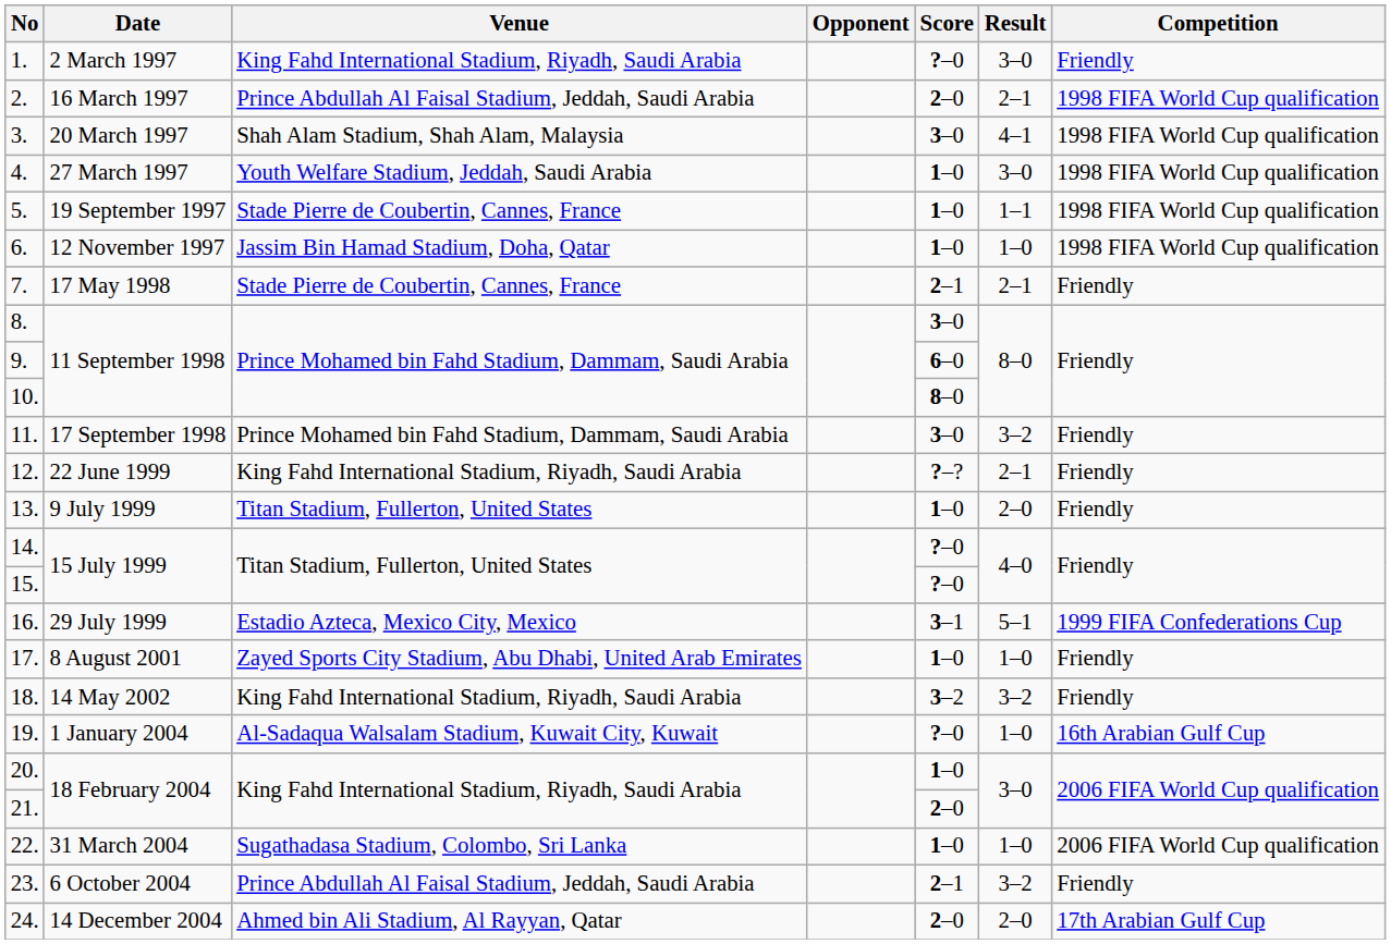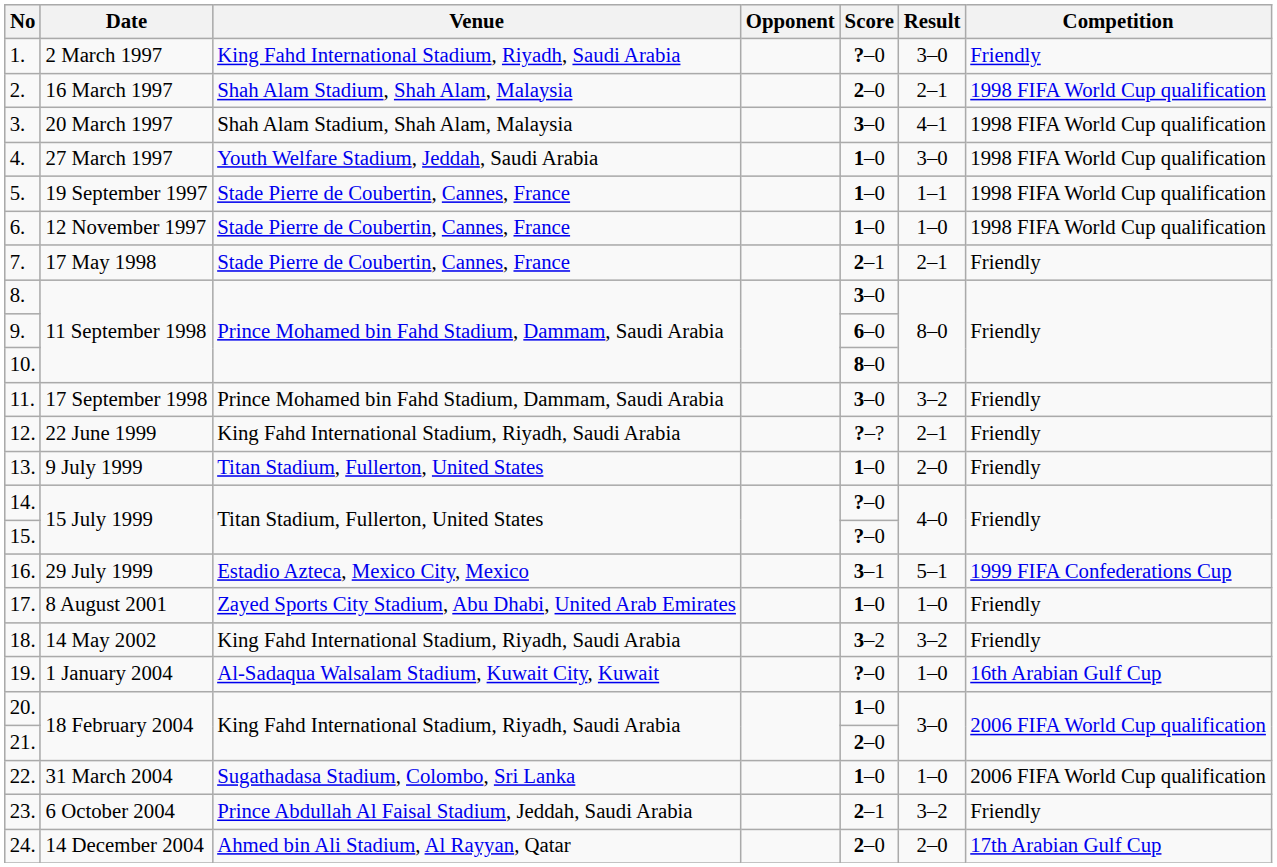2. | Venue: Prince Abdullah Al Faisal Stadium, Jeddah, Saudi Arabia -> Shah Alam Stadium, Shah Alam, Malaysia
6. | Venue: Jassim Bin Hamad Stadium, Doha, Qatar -> Stade Pierre de Coubertin, Cannes, France
